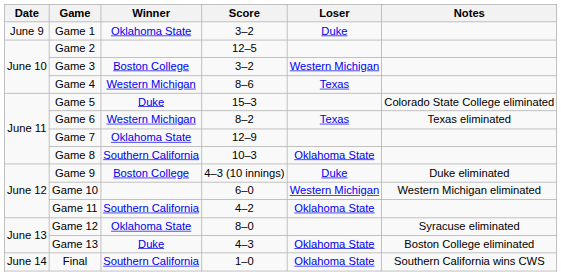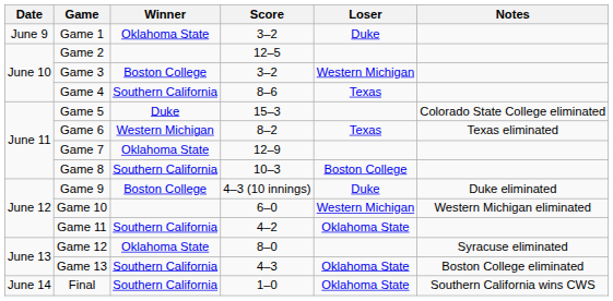Game 4 | Winner: Western Michigan -> Southern California
Game 8 | Loser: Oklahoma State -> Boston College
Game 13 | Winner: Duke -> Southern California
